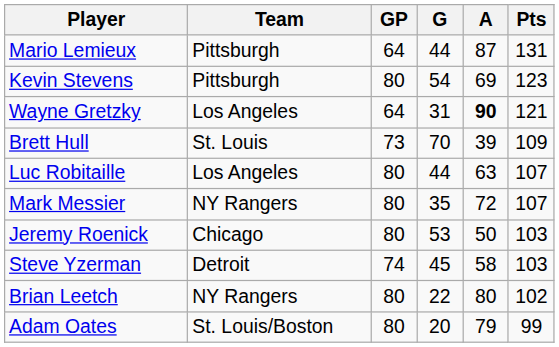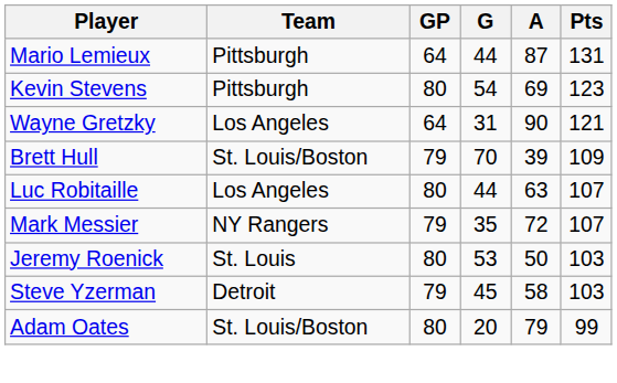Wayne Gretzky | A: bold -> normal
Brett Hull | Team: St. Louis -> St. Louis/Boston
Brett Hull | GP: 73 -> 79
Mark Messier | GP: 80 -> 79
Jeremy Roenick | Team: Chicago -> St. Louis
Steve Yzerman | GP: 74 -> 79
- row: Brian Leetch | NY Rangers | 80 | 22 | 80 | 102
